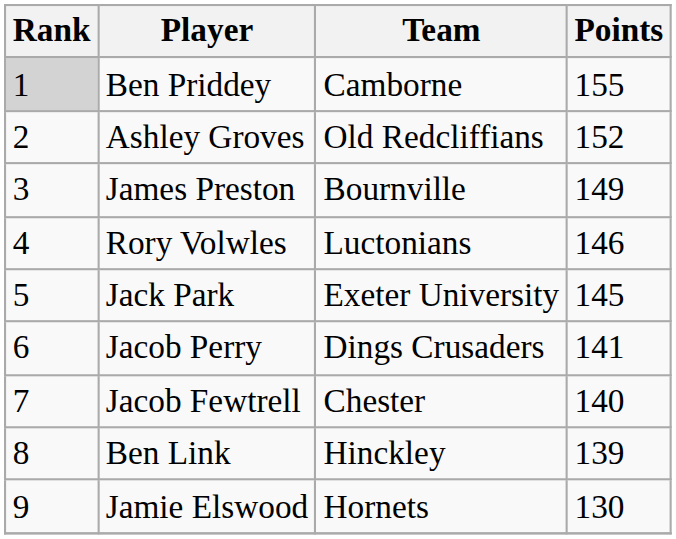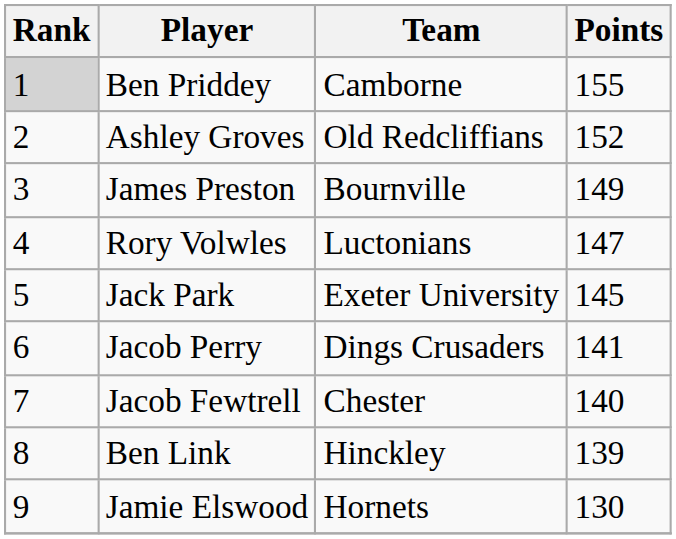Rory Volwles | Points: 146 -> 147
